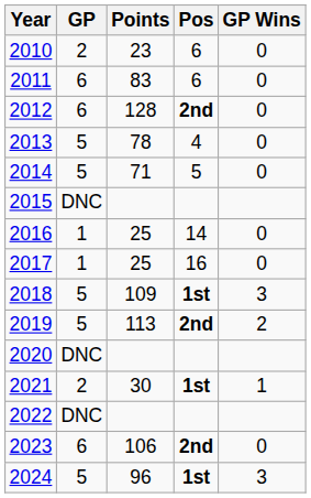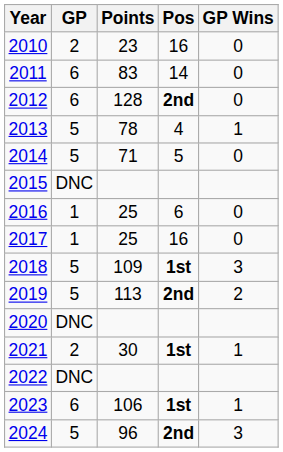2010 | Pos: 6 -> 16
2011 | Pos: 6 -> 14
2013 | GP Wins: 0 -> 1
2016 | Pos: 14 -> 6
2023 | Pos: 2nd -> 1st
2023 | GP Wins: 0 -> 1
2024 | Pos: 1st -> 2nd
